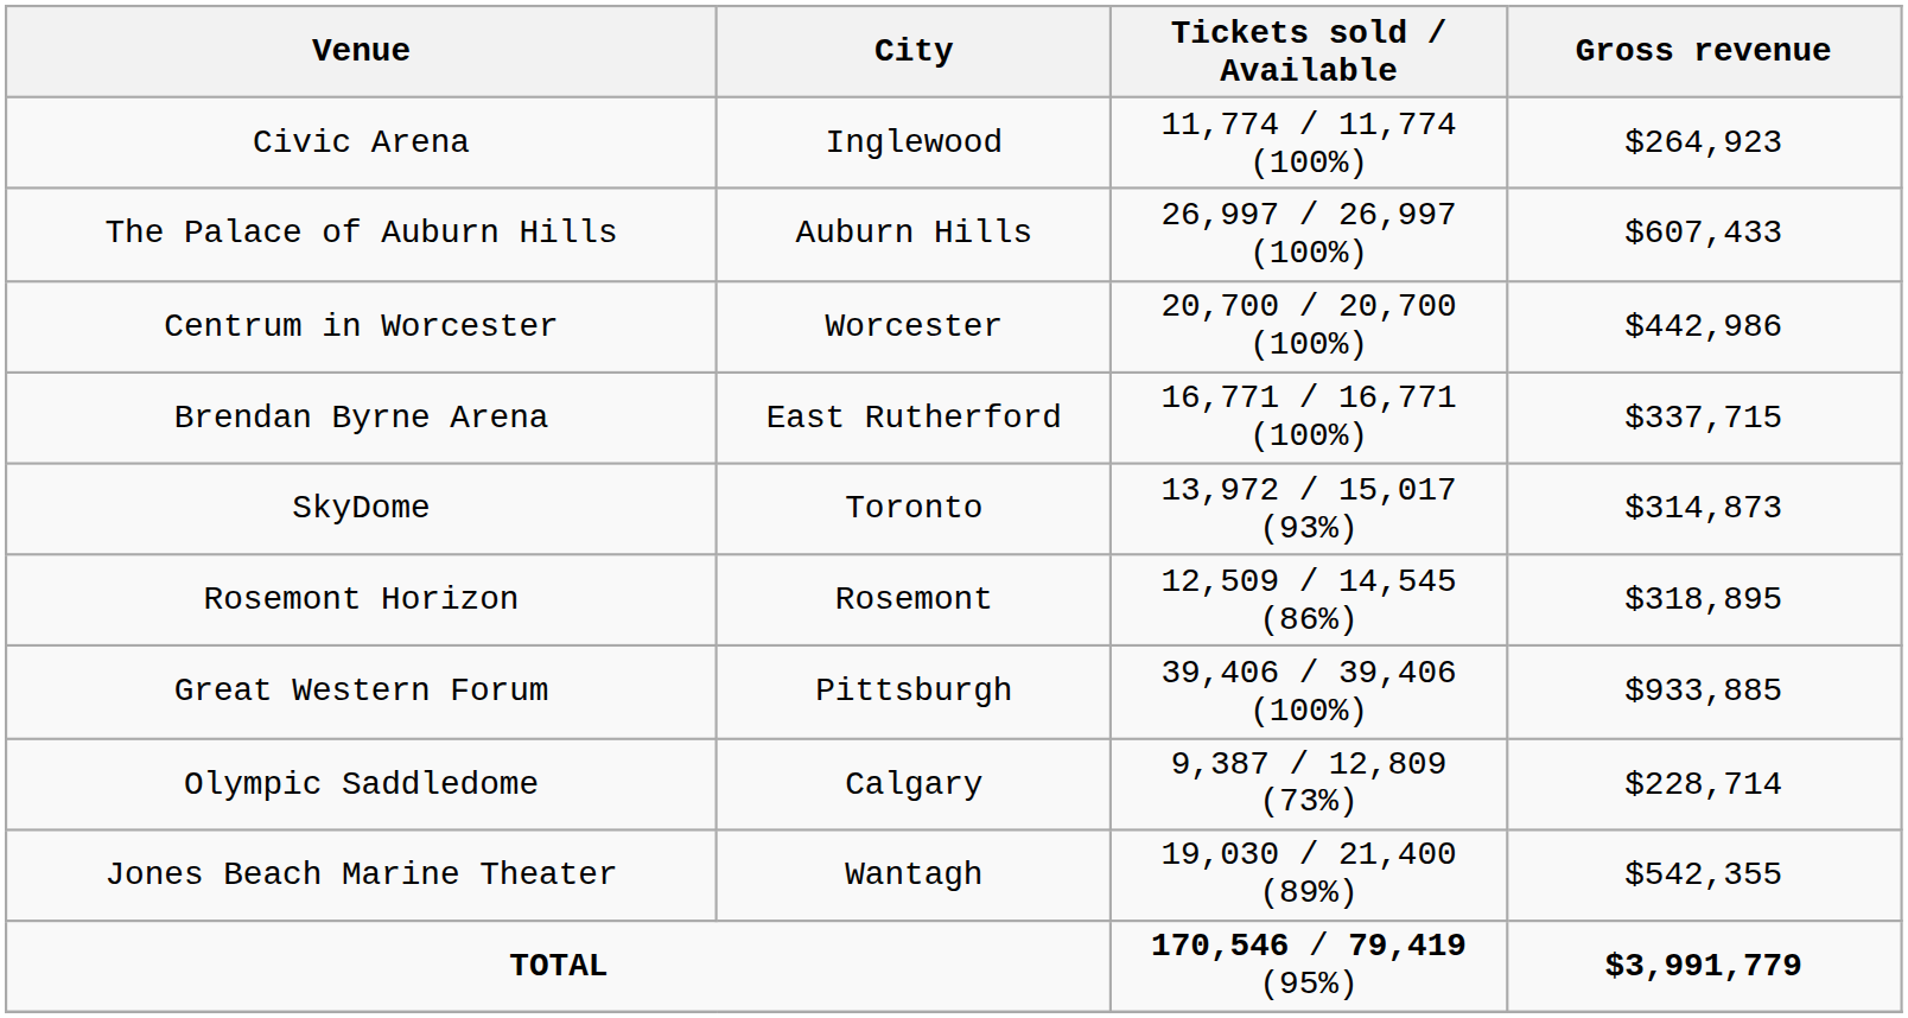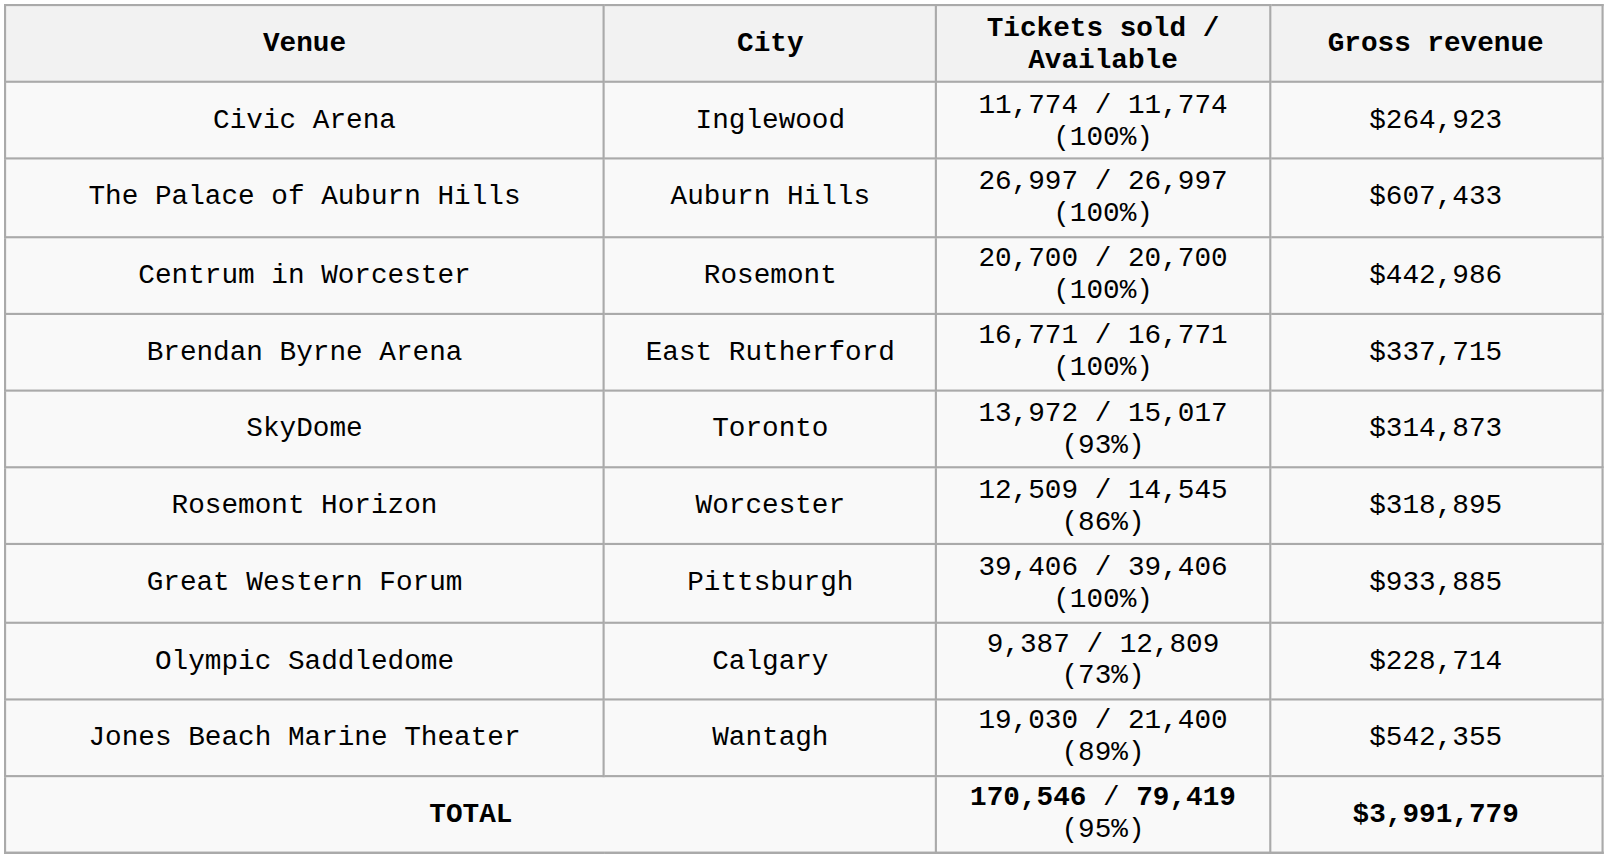Centrum in Worcester | City: Worcester -> Rosemont
Rosemont Horizon | City: Rosemont -> Worcester
